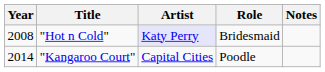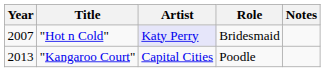"Hot n Cold" | Year: 2008 -> 2007
"Kangaroo Court" | Year: 2014 -> 2013
